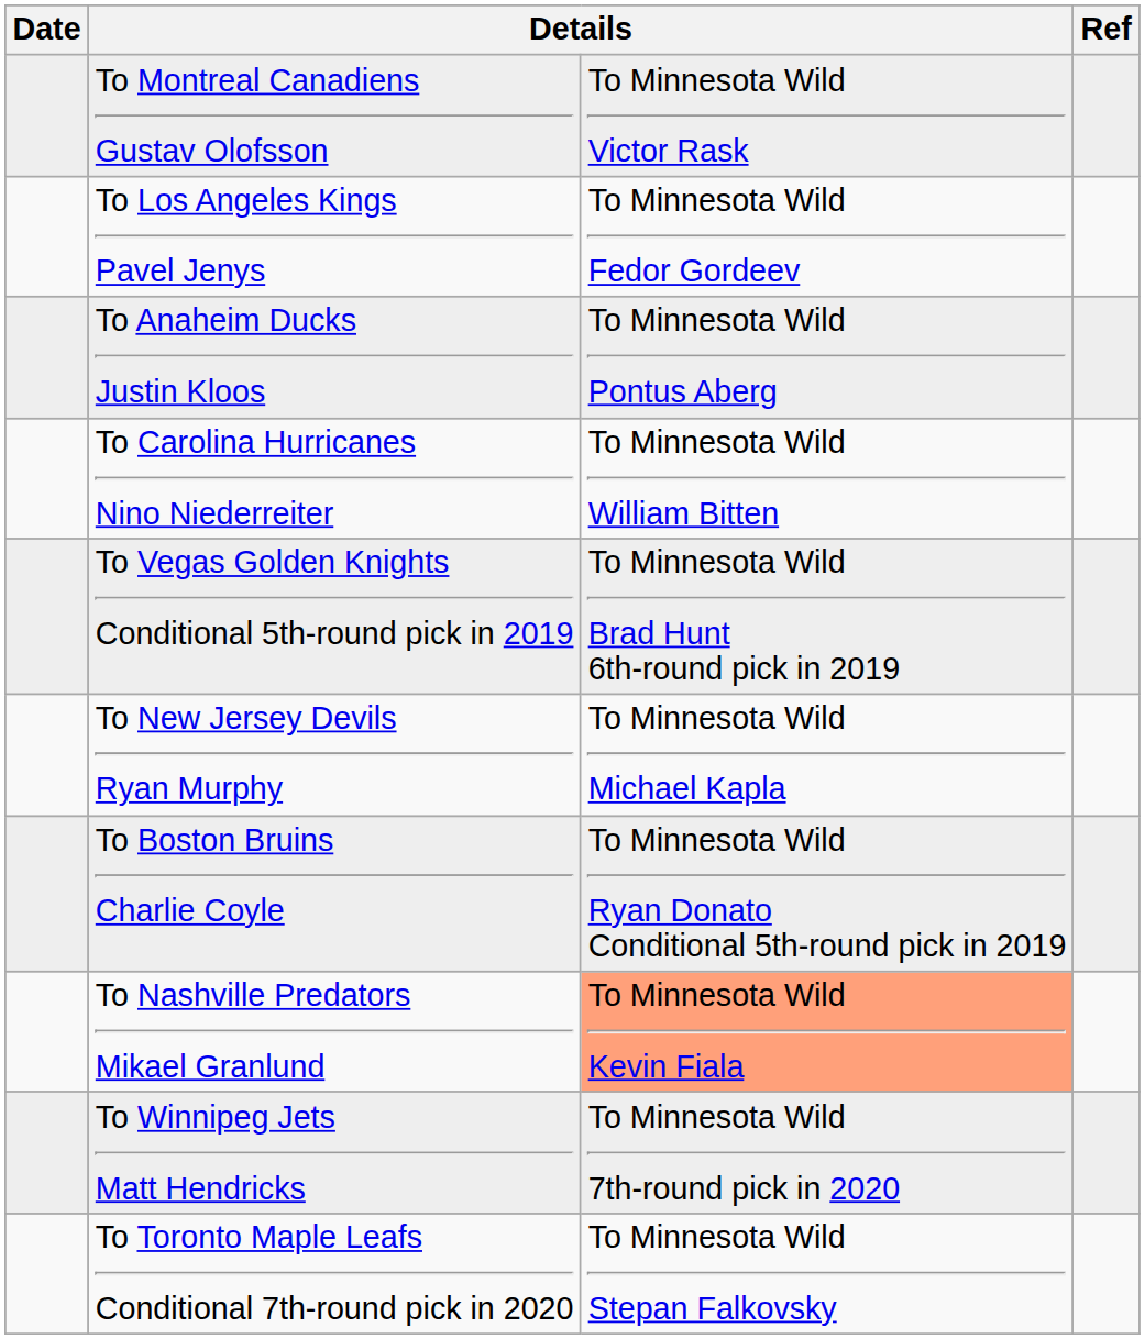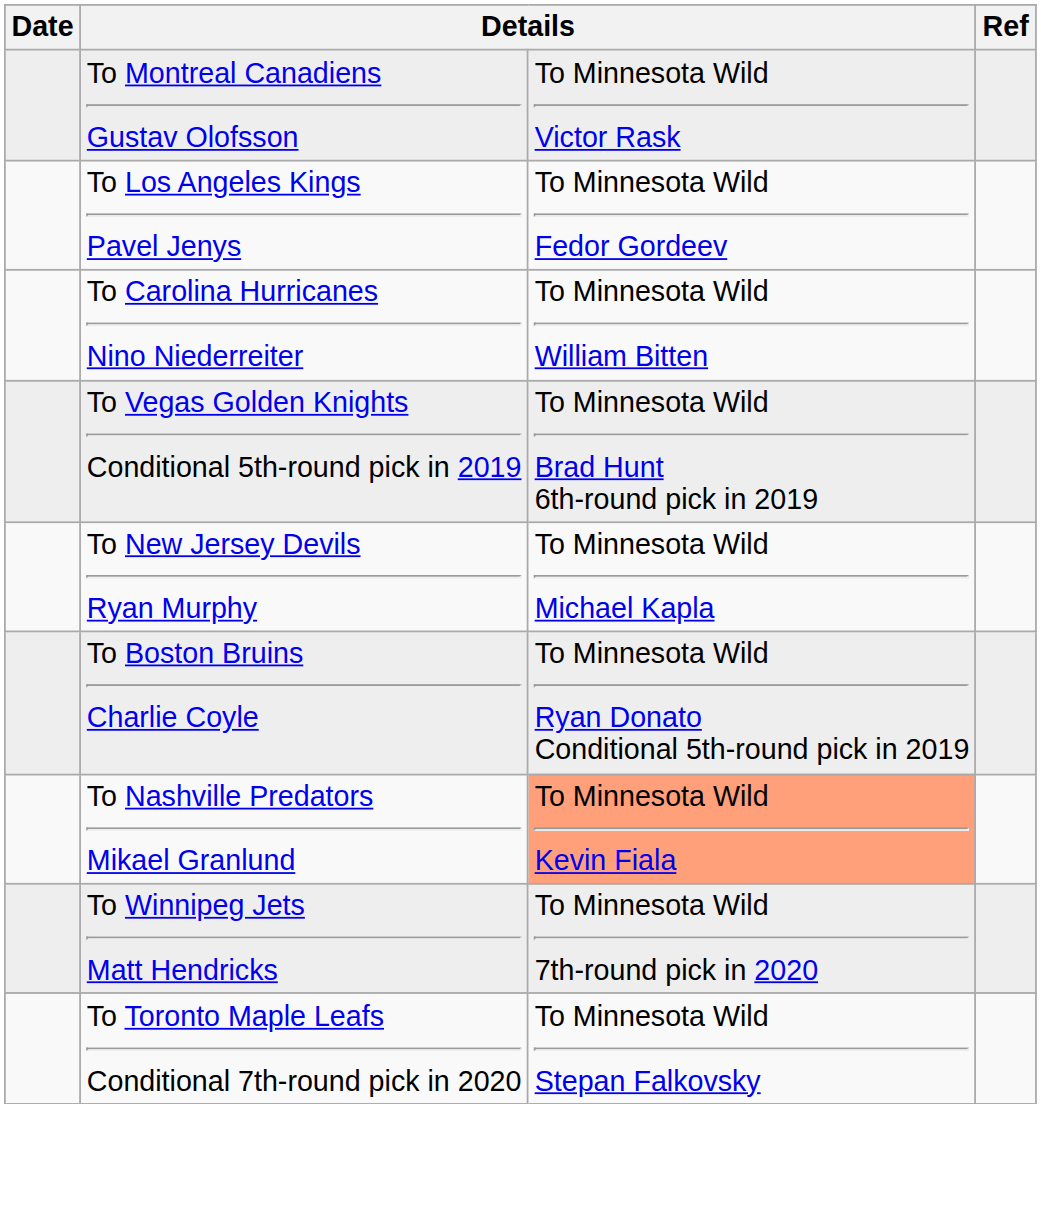- row: To Anaheim Ducks Justin Kloos | To Minnesota Wild Pontus Aberg
